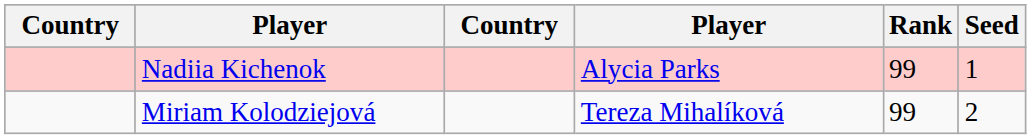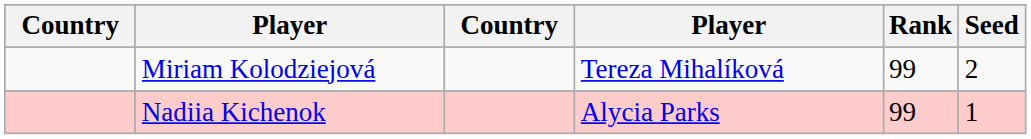rows swapped: Nadiia Kichenok <-> Miriam Kolodziejová
